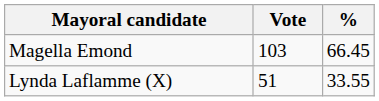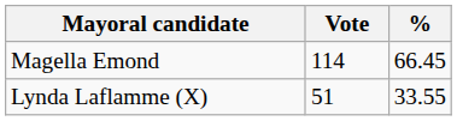Magella Emond | Vote: 103 -> 114
